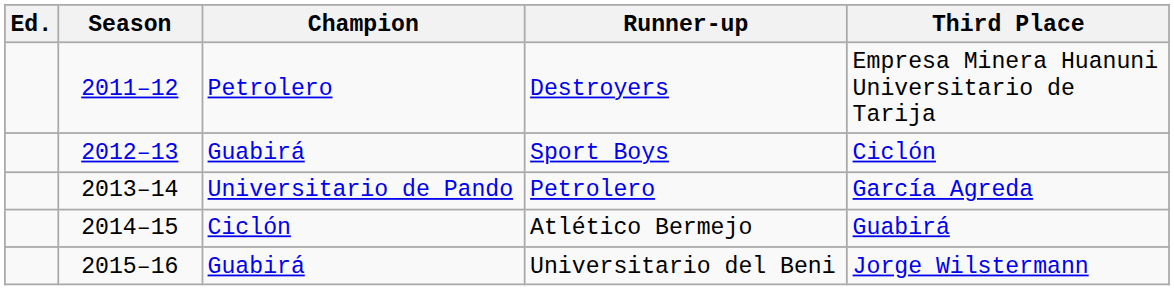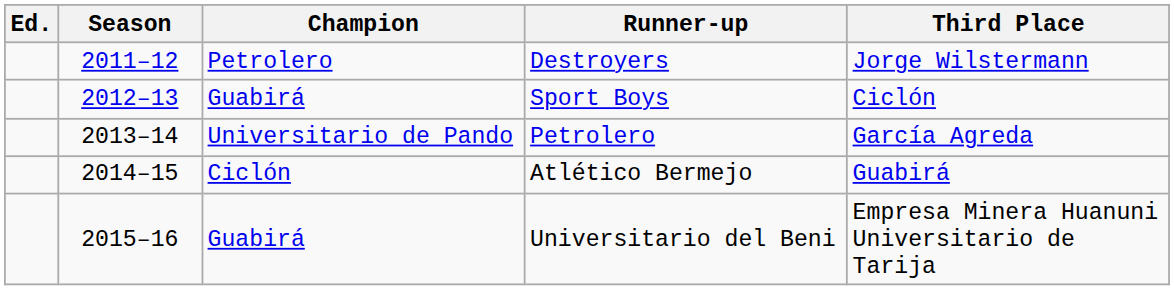Destroyers | Third Place: Empresa Minera Huanuni Universitario de Tarija -> Jorge Wilstermann
Universitario del Beni | Third Place: Jorge Wilstermann -> Empresa Minera Huanuni Universitario de Tarija
